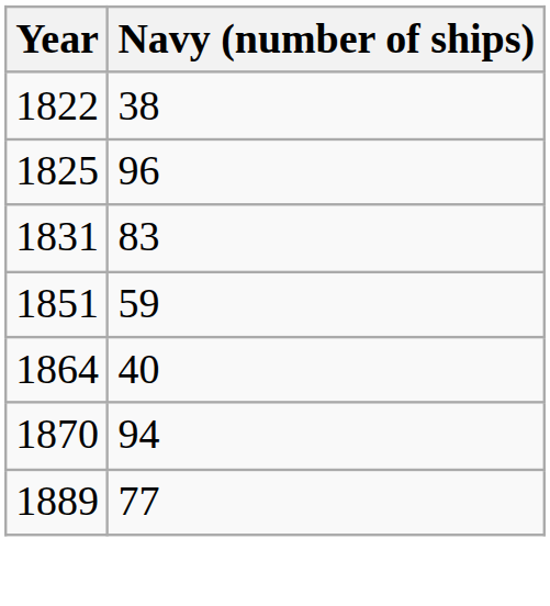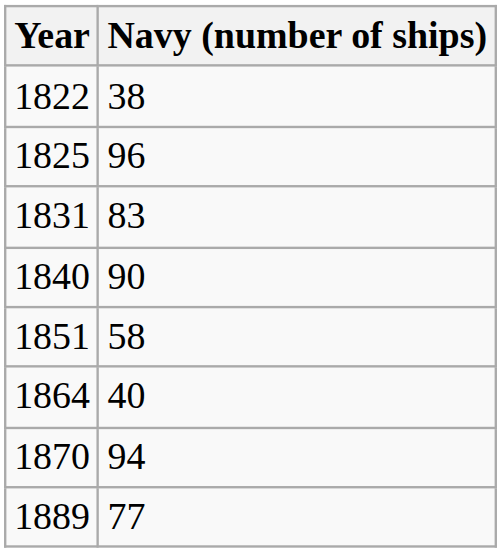+ row: 1840 | 90
1851 | Navy (number of ships): 59 -> 58
